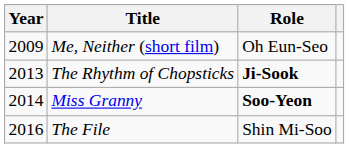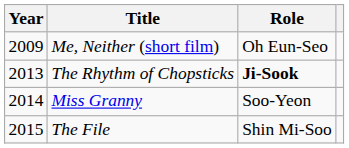Miss Granny | Role: bold -> normal
The File | Year: 2016 -> 2015
